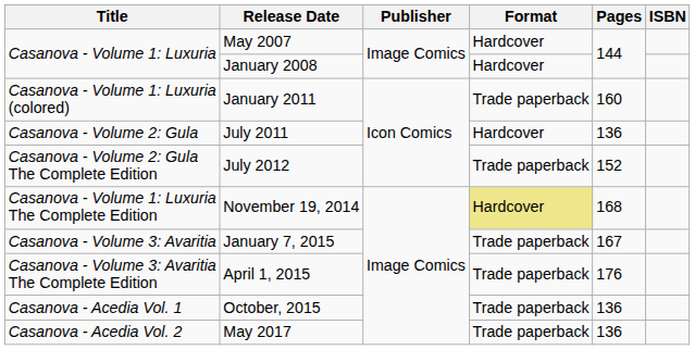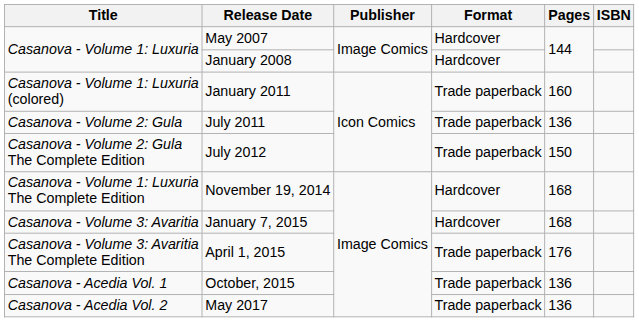July 2011 | Format: Hardcover -> Trade paperback
July 2012 | Pages: 152 -> 150
November 19, 2014 | Format: khaki background -> no background
January 7, 2015 | Format: Trade paperback -> Hardcover
January 7, 2015 | Pages: 167 -> 168
